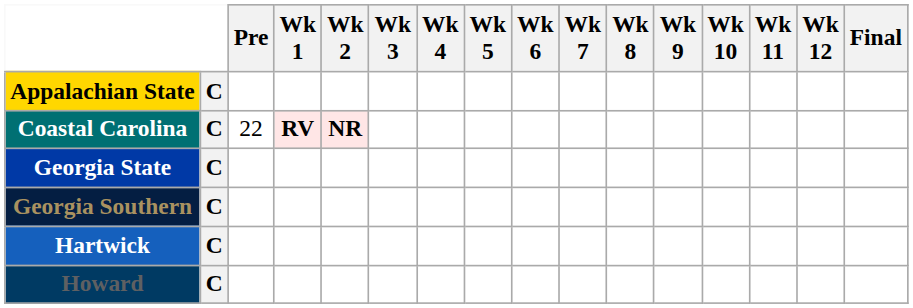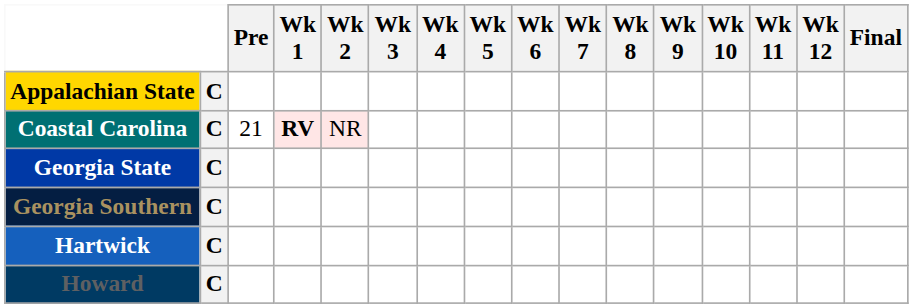Coastal Carolina | Pre: 22 -> 21
Coastal Carolina | Wk 2: bold -> normal
